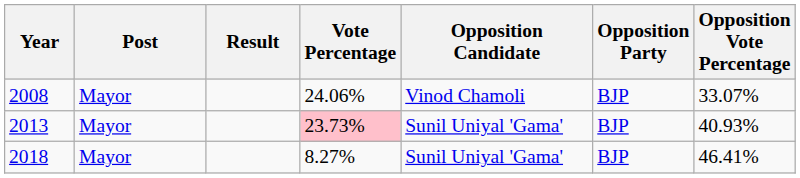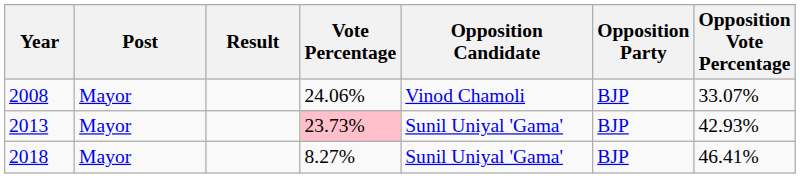2013 | Opposition Vote Percentage: 40.93% -> 42.93%
